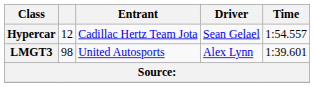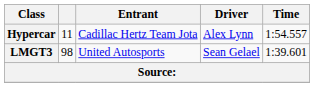Hypercar | column 2: 12 -> 11
Hypercar | Driver: Sean Gelael -> Alex Lynn
LMGT3 | Driver: Alex Lynn -> Sean Gelael
